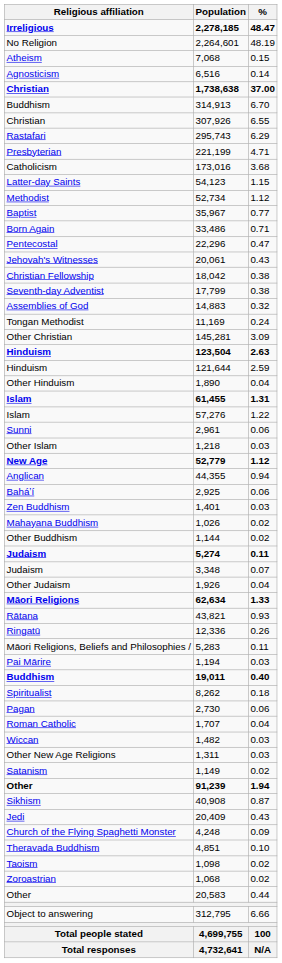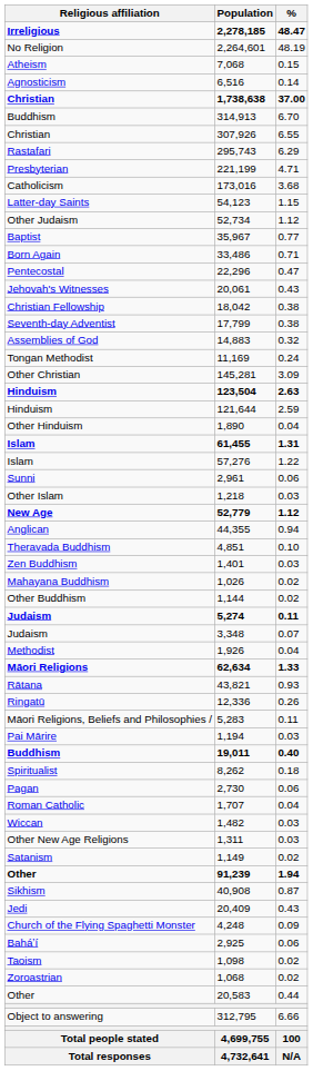52,734 | Religious affiliation: Methodist -> Other Judaism
rows swapped: 4,851 <-> 2,925
1,926 | Religious affiliation: Other Judaism -> Methodist
